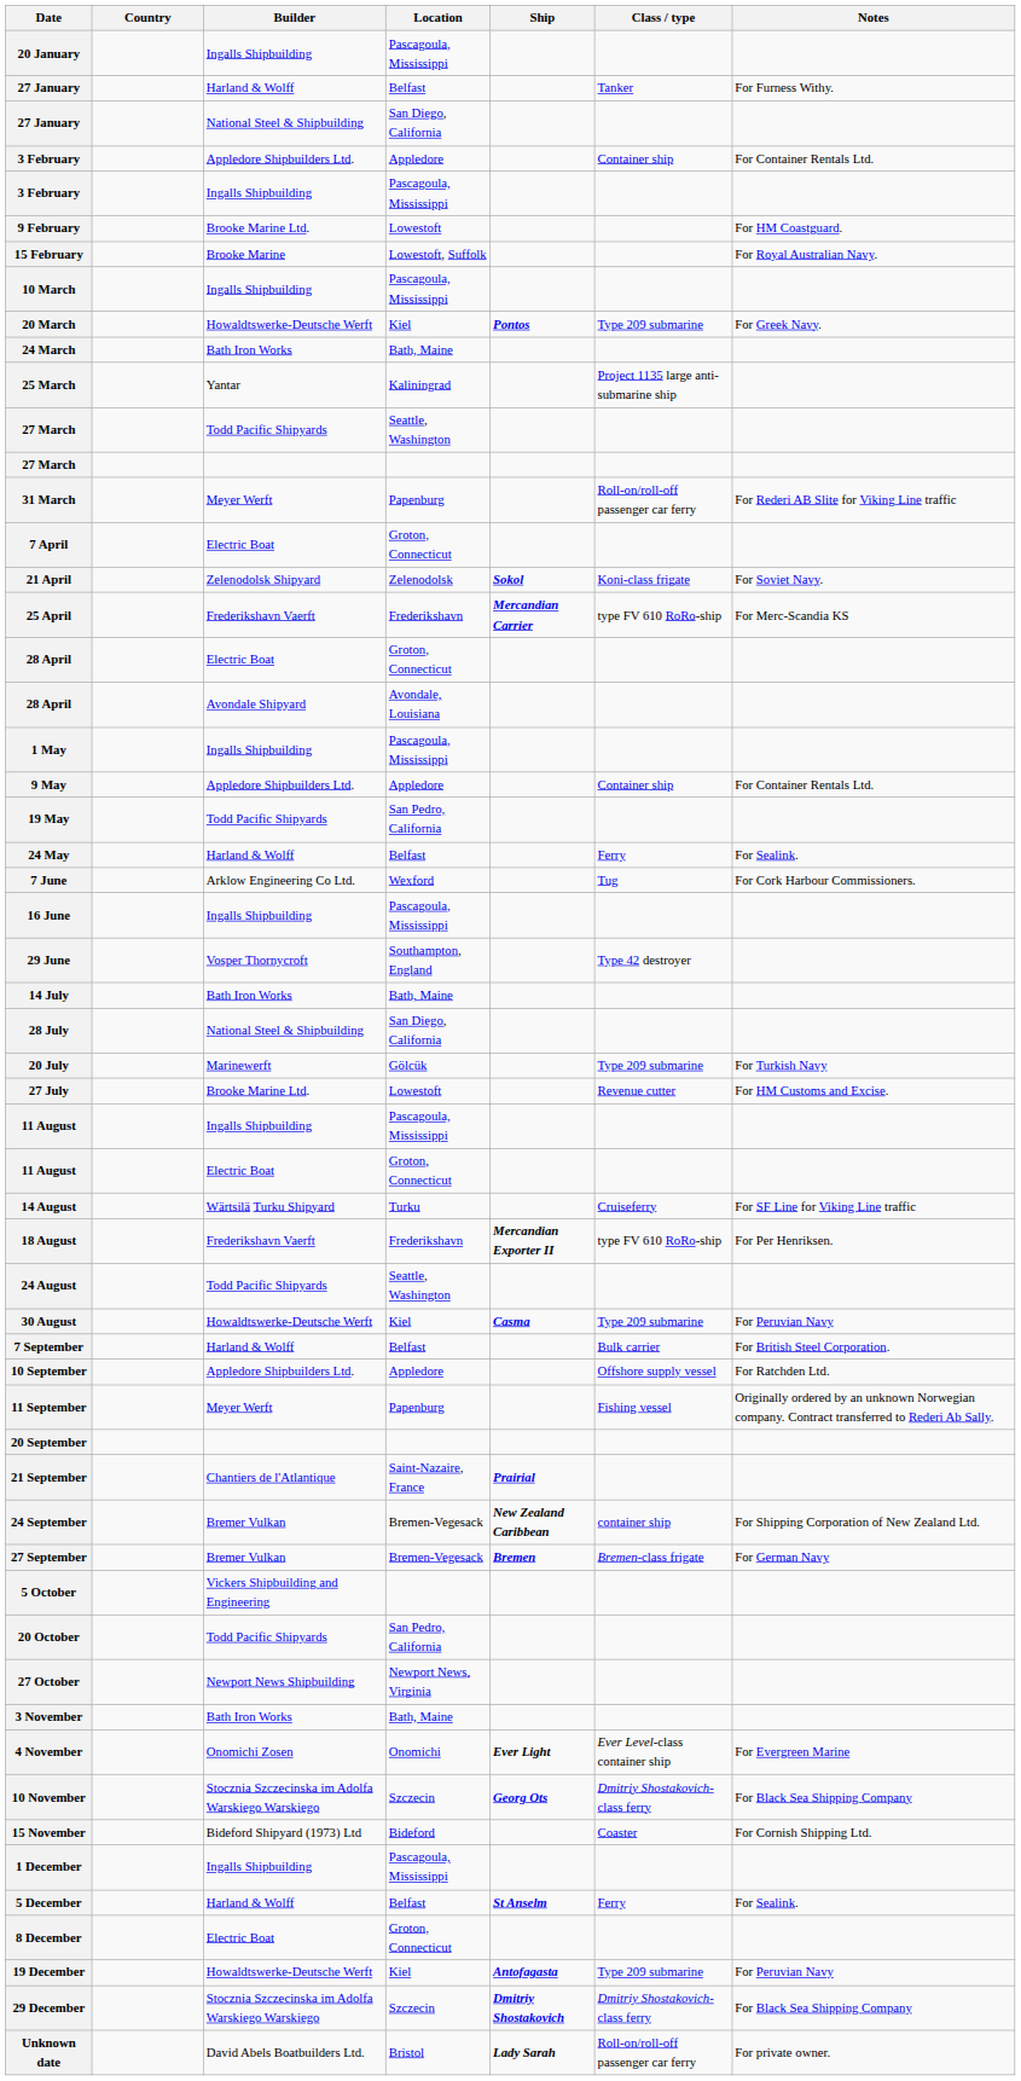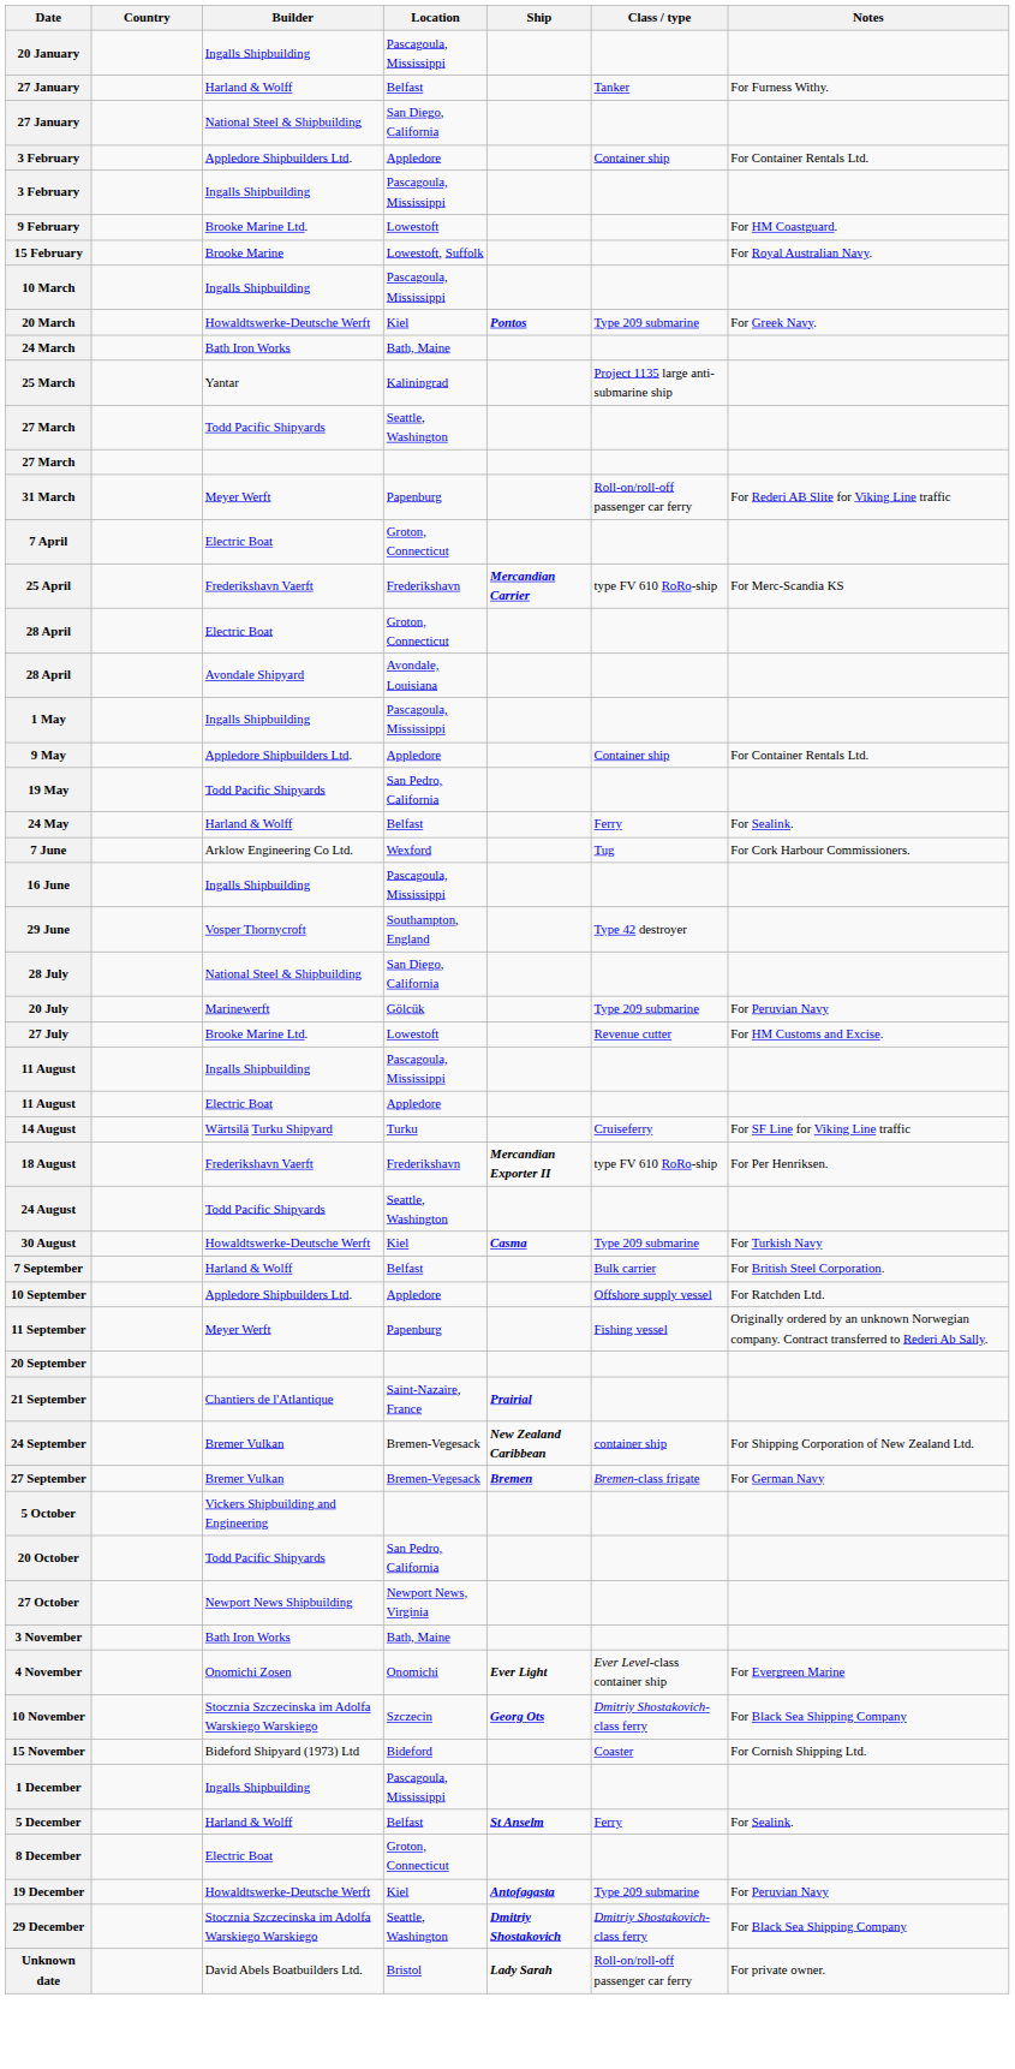- row: 21 April | Zelenodolsk Shipyard | Zelenodolsk | Sokol | Koni-class frigate | For Soviet Navy.
- row: 14 July | Bath Iron Works | Bath, Maine
20 July | Notes: For Turkish Navy -> For Peruvian Navy
11 August / Electric Boat | Location: Groton, Connecticut -> Appledore
30 August | Notes: For Peruvian Navy -> For Turkish Navy
29 December | Location: Szczecin -> Seattle, Washington
